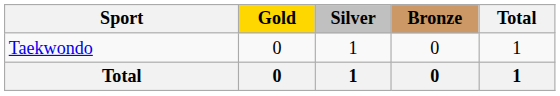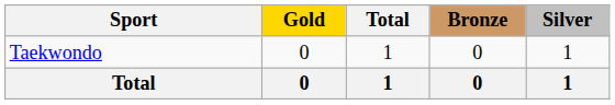columns swapped: Silver <-> Total
